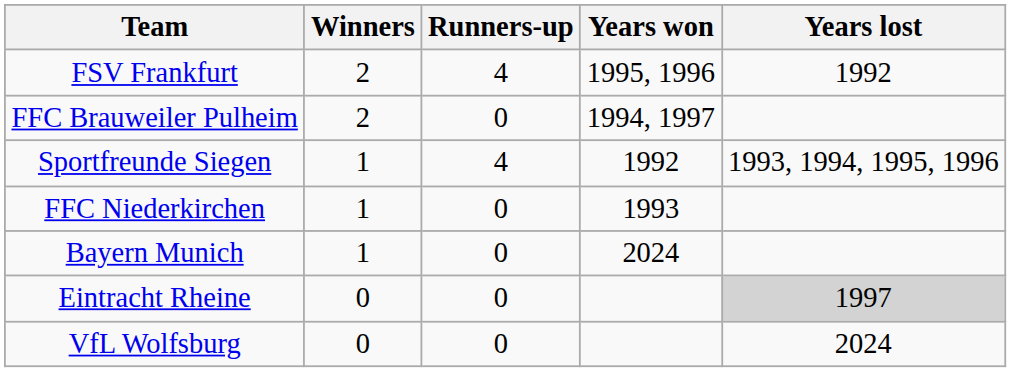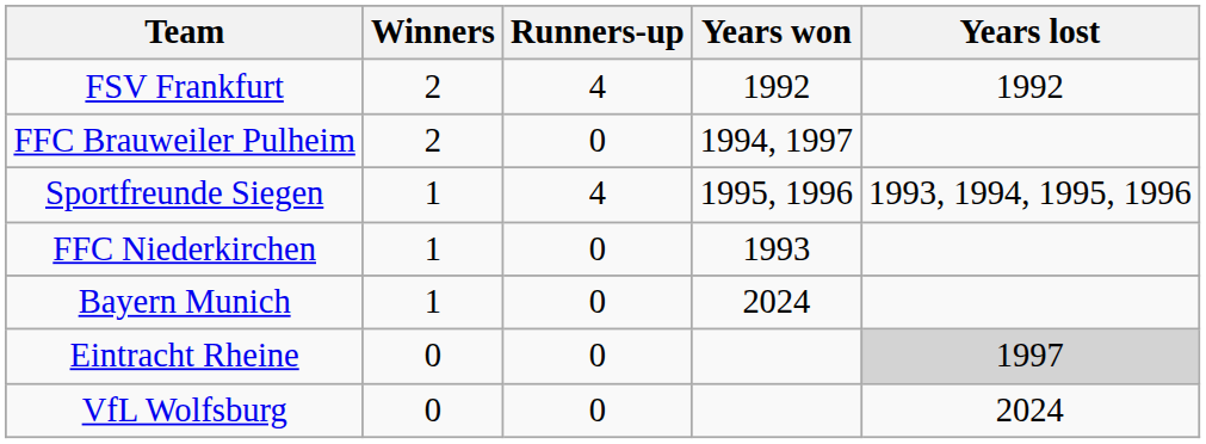FSV Frankfurt | Years won: 1995, 1996 -> 1992
Sportfreunde Siegen | Years won: 1992 -> 1995, 1996
